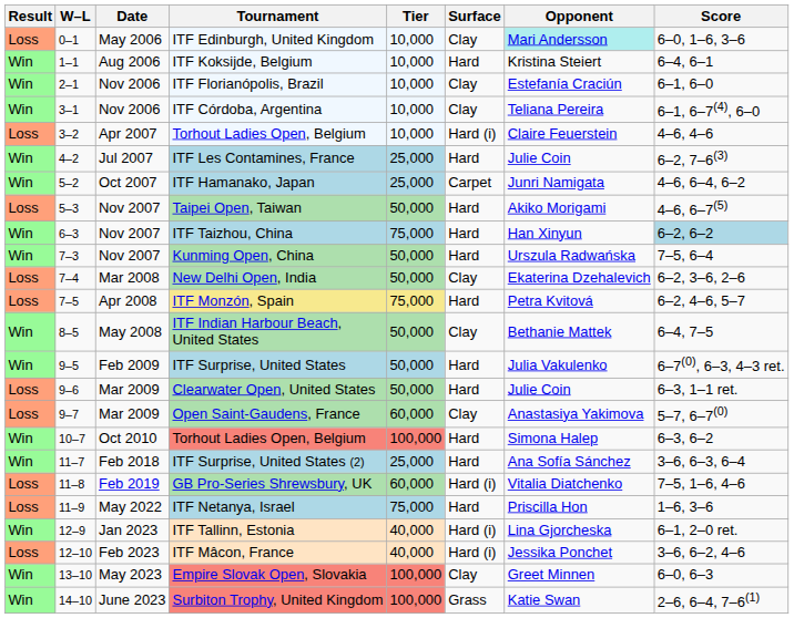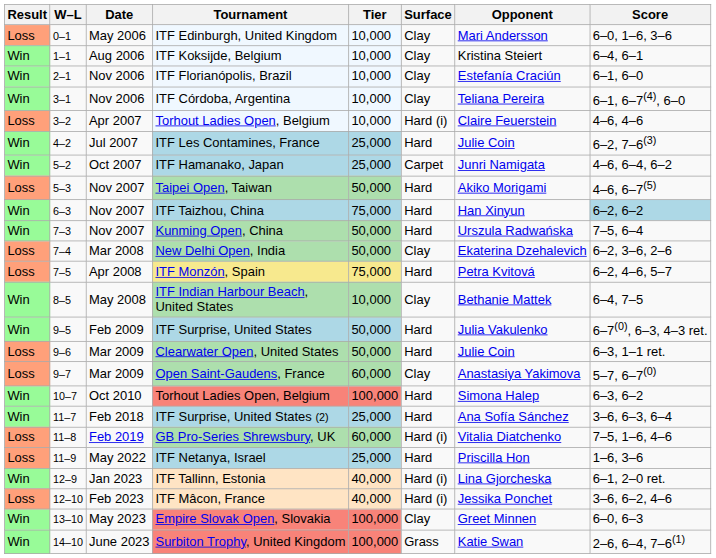ITF Edinburgh, United Kingdom | Opponent: paleturquoise background -> no background
ITF Koksijde, Belgium | Surface: Hard -> Clay
ITF Indian Harbour Beach, United States | Tier: 50,000 -> 10,000
ITF Netanya, Israel | Tier: 75,000 -> 25,000
